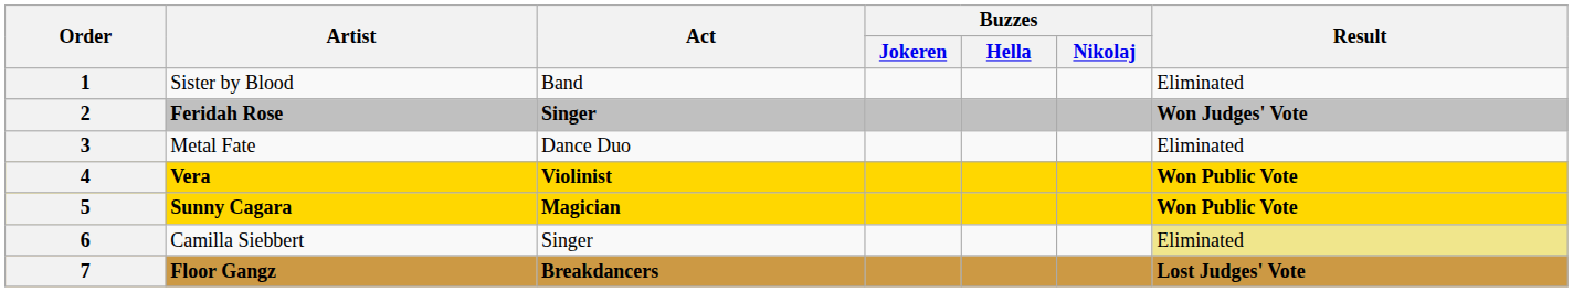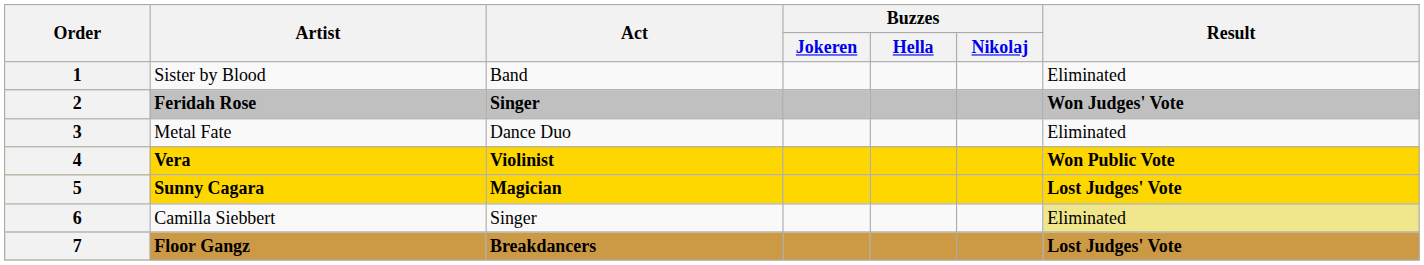5 | Result: Won Public Vote -> Lost Judges' Vote
